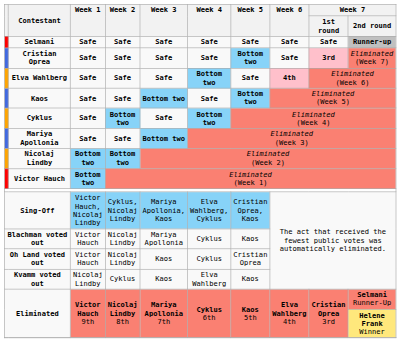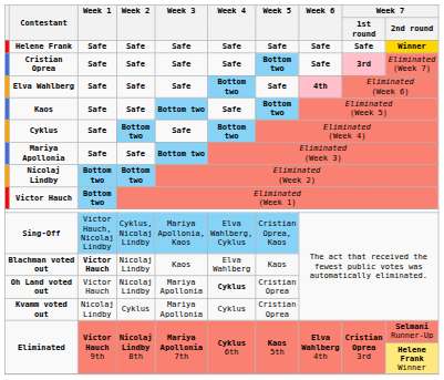+ row: Helene Frank | Safe | Safe | Safe | Safe | Safe | Safe | Safe | Winner
- row: Selmani | Safe | Safe | Safe | Safe | Safe | Safe | Safe | Runner-up
Blachman voted out | Week 1: normal -> bold
Blachman voted out | Week 3: Mariya Apollonia -> Kaos
Blachman voted out | Week 4: Cyklus -> Elva Wahlberg
Oh Land voted out | Week 3: Kaos -> Mariya Apollonia
Oh Land voted out | Week 4: normal -> bold
Kvamm voted out | Week 3: Kaos -> Mariya Apollonia
Kvamm voted out | Week 4: Elva Wahlberg -> Cyklus
Kvamm voted out | Week 5: Kaos -> Cristian Oprea
